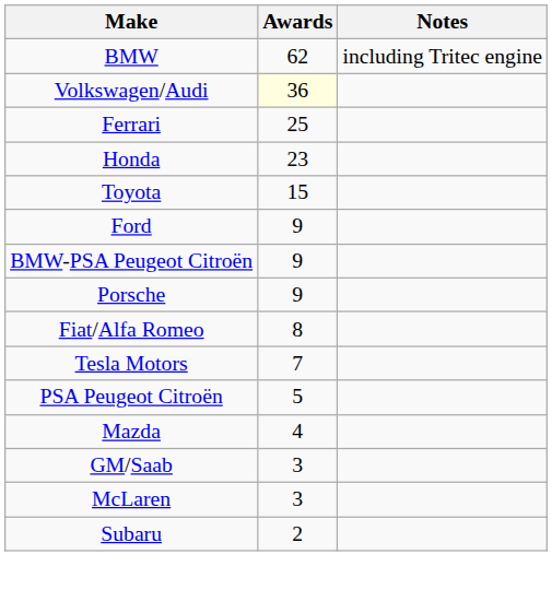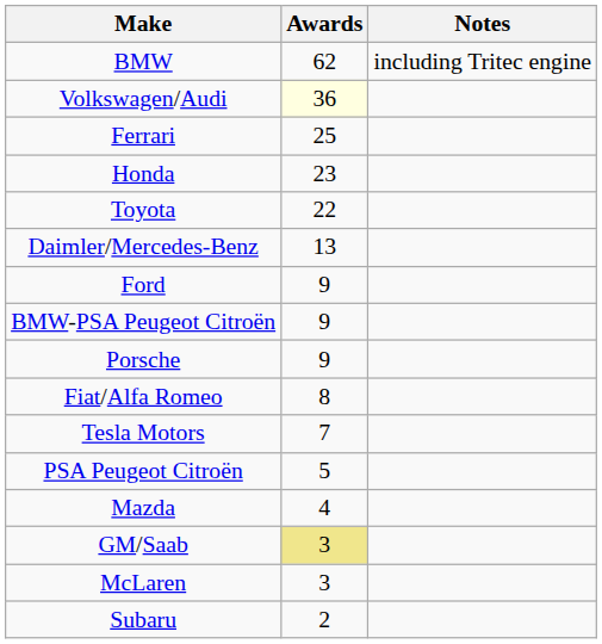Toyota | Awards: 15 -> 22
+ row: Daimler/Mercedes-Benz | 13
GM/Saab | Awards: no background -> khaki background
